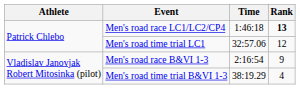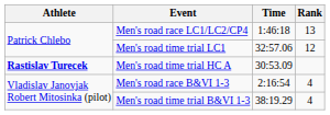Men's road race LC1/LC2/CP4 | Rank: bold -> normal
+ row: Rastislav Turecek | Men's road time trial HC A | 30:53.09
Men's road race B&VI 1-3 | Rank: 9 -> 4
